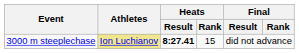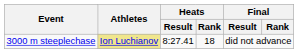3000 m steeplechase | Heats / Result: bold -> normal
3000 m steeplechase | Heats / Rank: 15 -> 18
